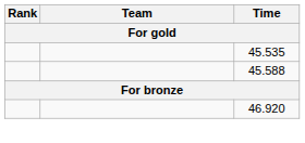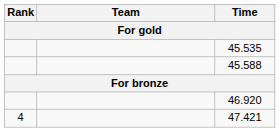+ row: 4 | 47.421
